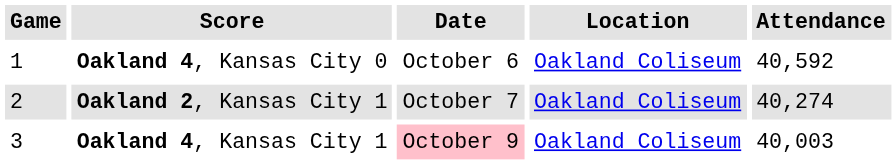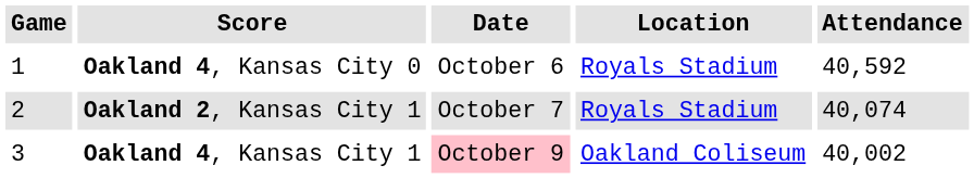Oakland 4, Kansas City 0 | Location: Oakland Coliseum -> Royals Stadium
Oakland 2, Kansas City 1 | Location: Oakland Coliseum -> Royals Stadium
Oakland 2, Kansas City 1 | Attendance: 40,274 -> 40,074
Oakland 4, Kansas City 1 | Attendance: 40,003 -> 40,002
